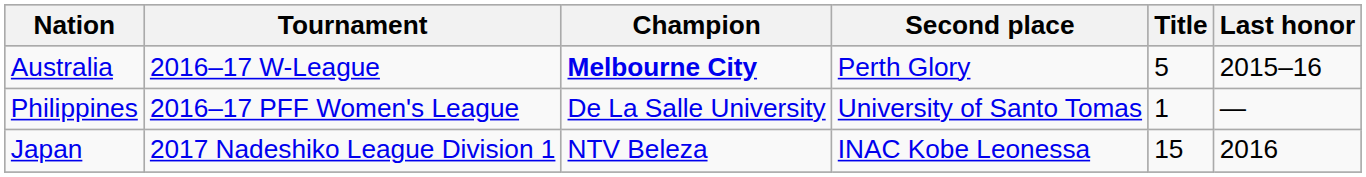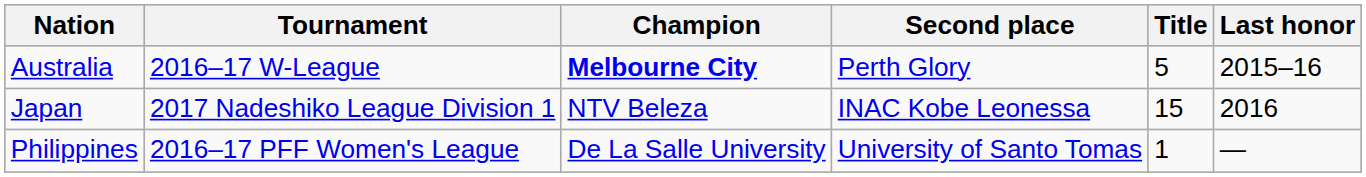rows swapped: Japan <-> Philippines
